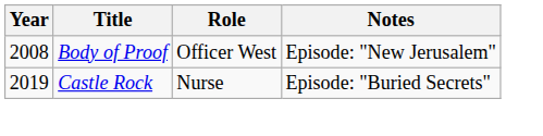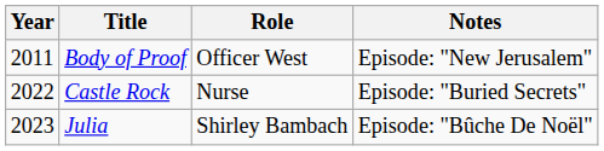Body of Proof | Year: 2008 -> 2011
Castle Rock | Year: 2019 -> 2022
+ row: 2023 | Julia | Shirley Bambach | Episode: "Bûche De Noël"
